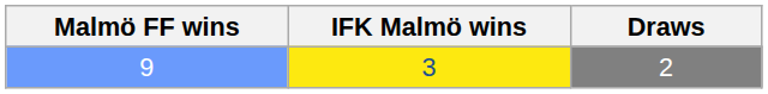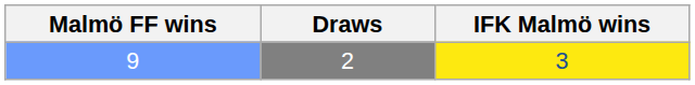columns swapped: IFK Malmö wins <-> Draws
